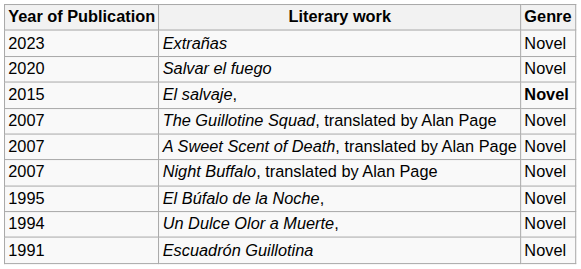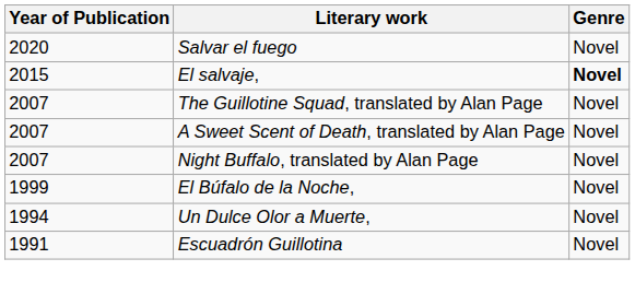- row: 2023 | Extrañas | Novel
El Búfalo de la Noche, | Year of Publication: 1995 -> 1999
